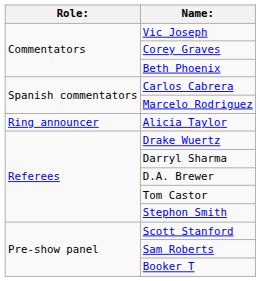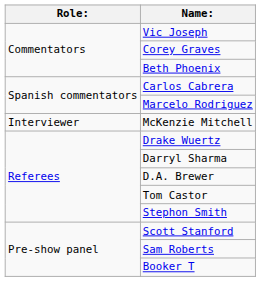+ row: Interviewer | McKenzie Mitchell
- row: Ring announcer | Alicia Taylor
